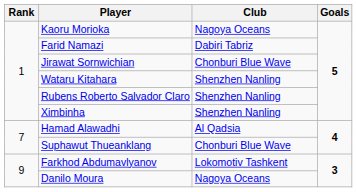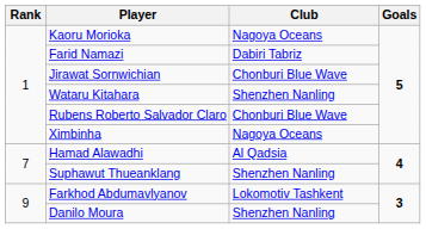Rubens Roberto Salvador Claro | Club: Shenzhen Nanling -> Chonburi Blue Wave
Ximbinha | Club: Shenzhen Nanling -> Nagoya Oceans
Suphawut Thueanklang | Club: Chonburi Blue Wave -> Shenzhen Nanling
Danilo Moura | Club: Nagoya Oceans -> Shenzhen Nanling
